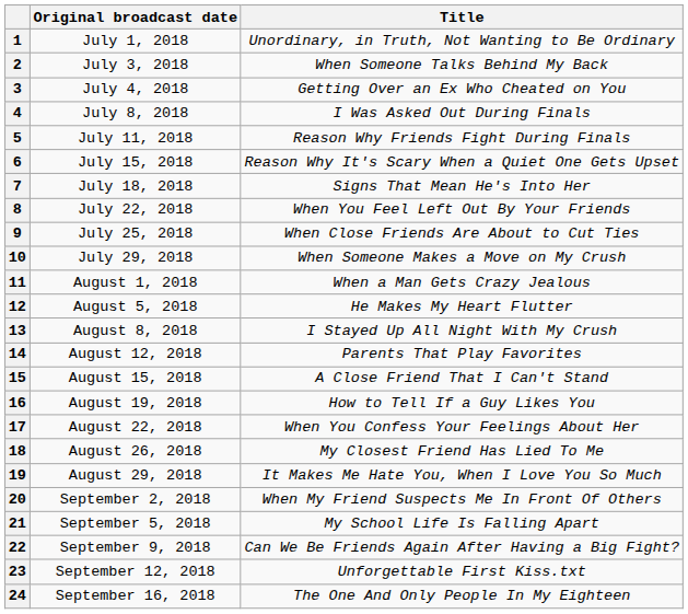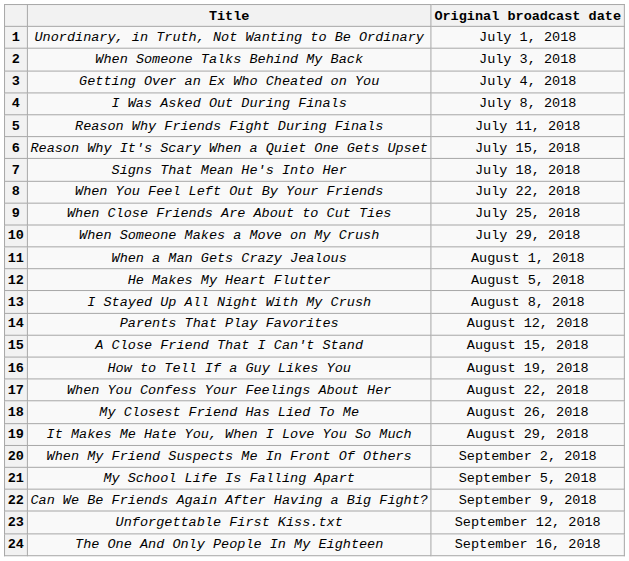columns swapped: Original broadcast date <-> Title
